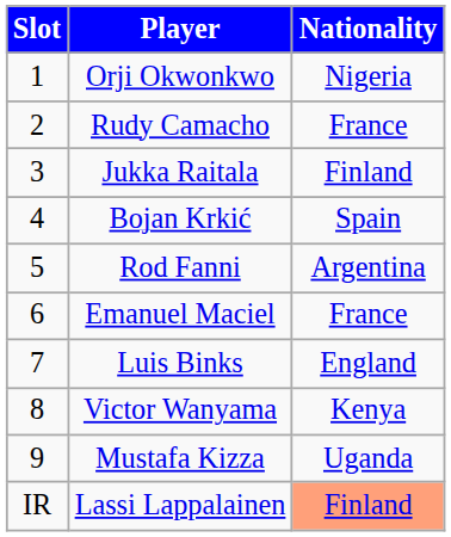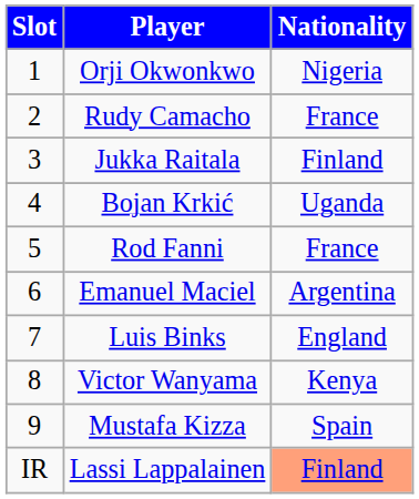Bojan Krkić | Nationality: Spain -> Uganda
Rod Fanni | Nationality: Argentina -> France
Emanuel Maciel | Nationality: France -> Argentina
Mustafa Kizza | Nationality: Uganda -> Spain
